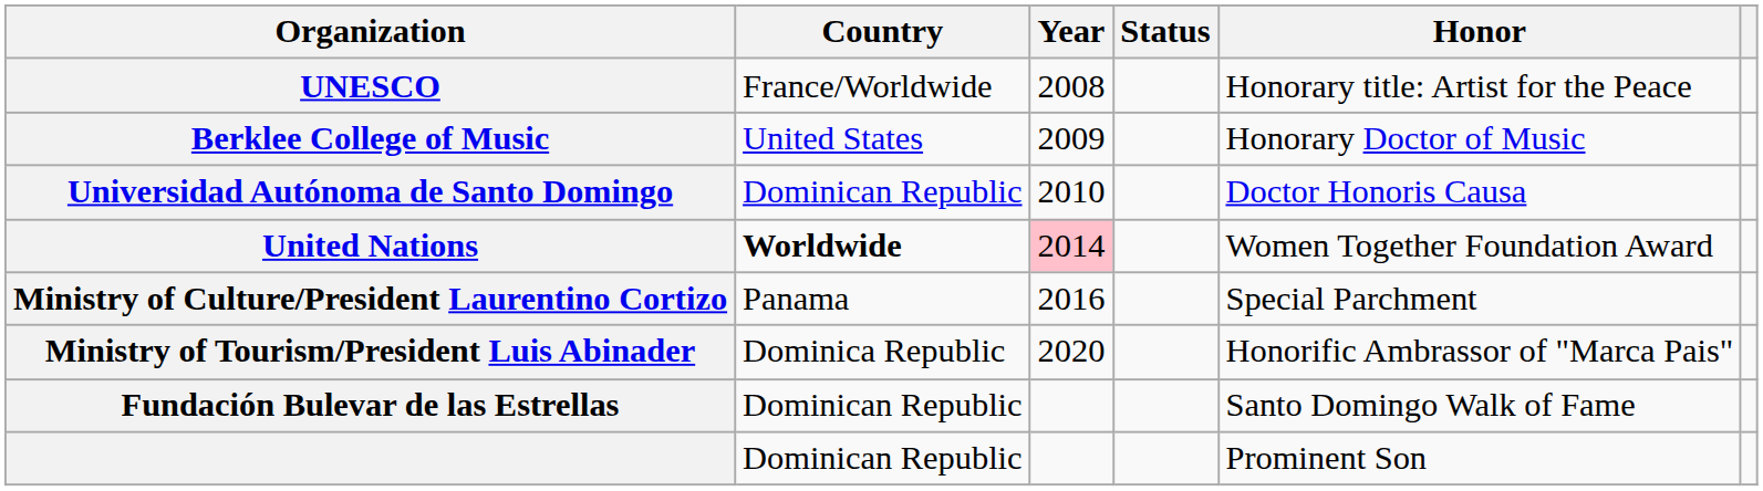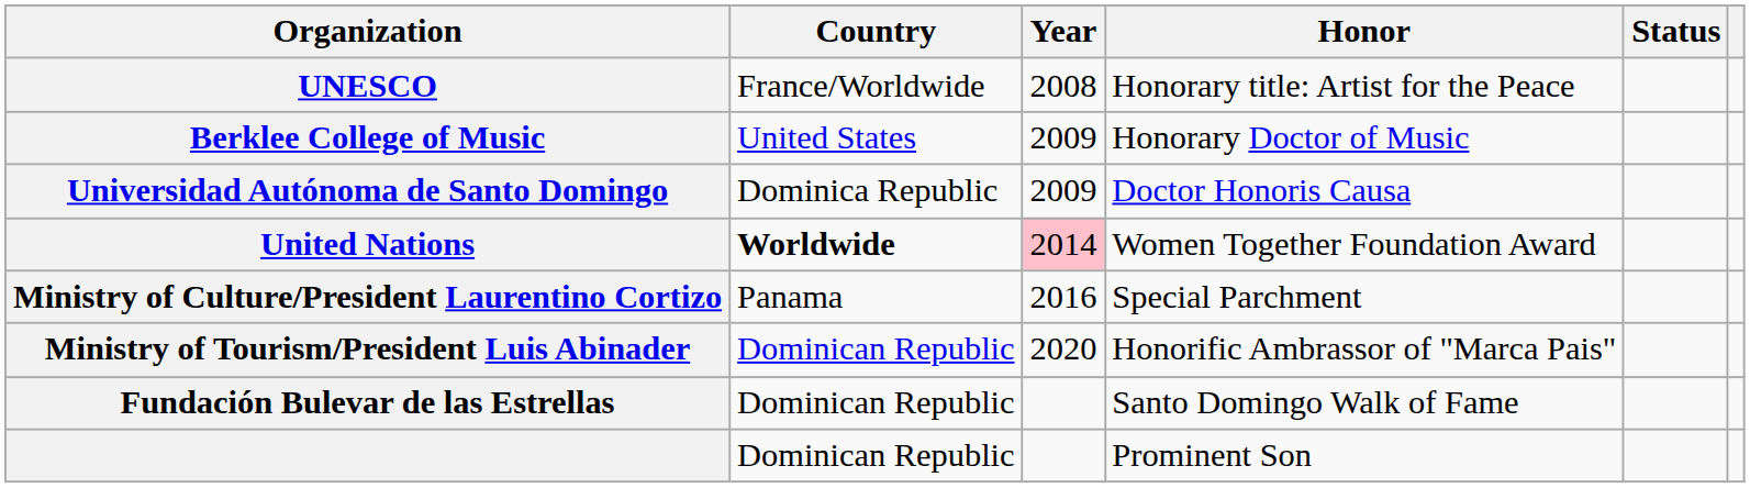columns swapped: Honor <-> Status
Universidad Autónoma de Santo Domingo | Country: Dominican Republic -> Dominica Republic
Universidad Autónoma de Santo Domingo | Year: 2010 -> 2009
Ministry of Tourism/President Luis Abinader | Country: Dominica Republic -> Dominican Republic
